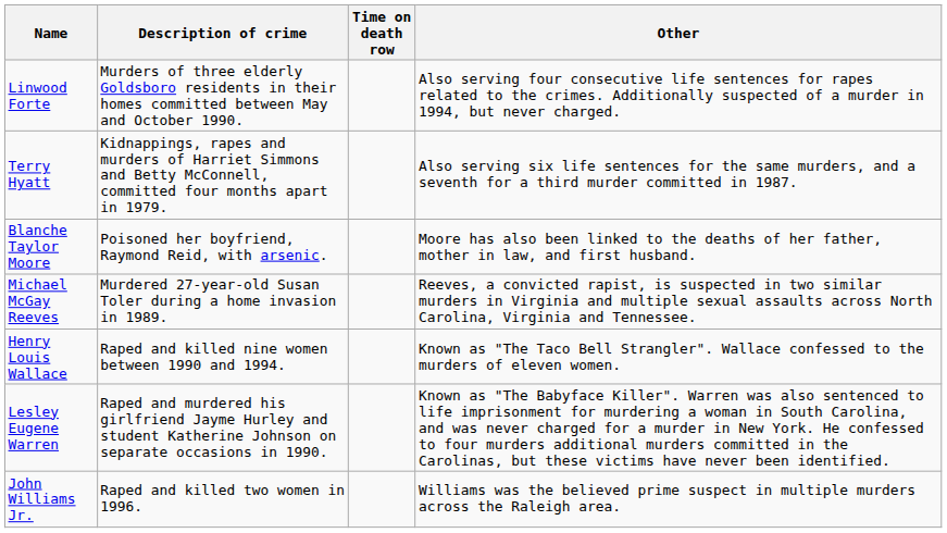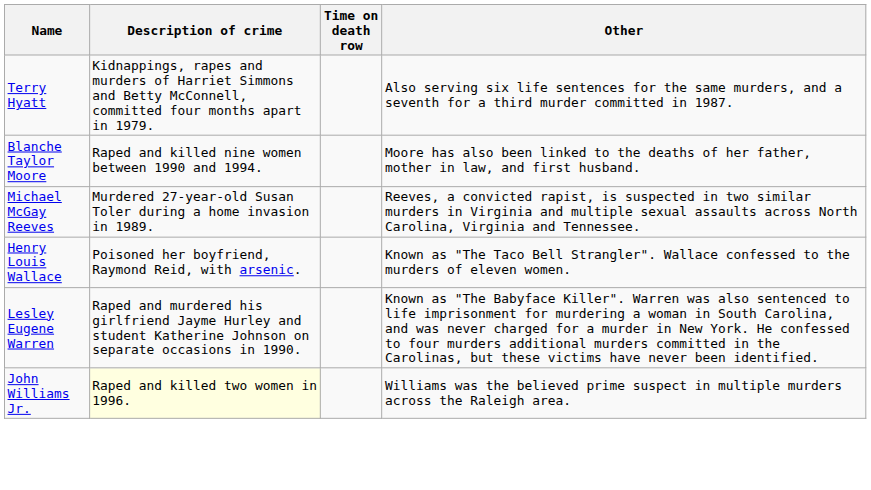- row: Linwood Forte | Murders of three elderly Goldsboro residents in their homes committed between May and October 1990. | Also serving four consecutive life sentences for rapes related to the crimes. Additionally suspected of a murder in 1994, but never charged.
Blanche Taylor Moore | Description of crime: Poisoned her boyfriend, Raymond Reid, with arsenic. -> Raped and killed nine women between 1990 and 1994.
Henry Louis Wallace | Description of crime: Raped and killed nine women between 1990 and 1994. -> Poisoned her boyfriend, Raymond Reid, with arsenic.
John Williams Jr. | Description of crime: no background -> lightyellow background
